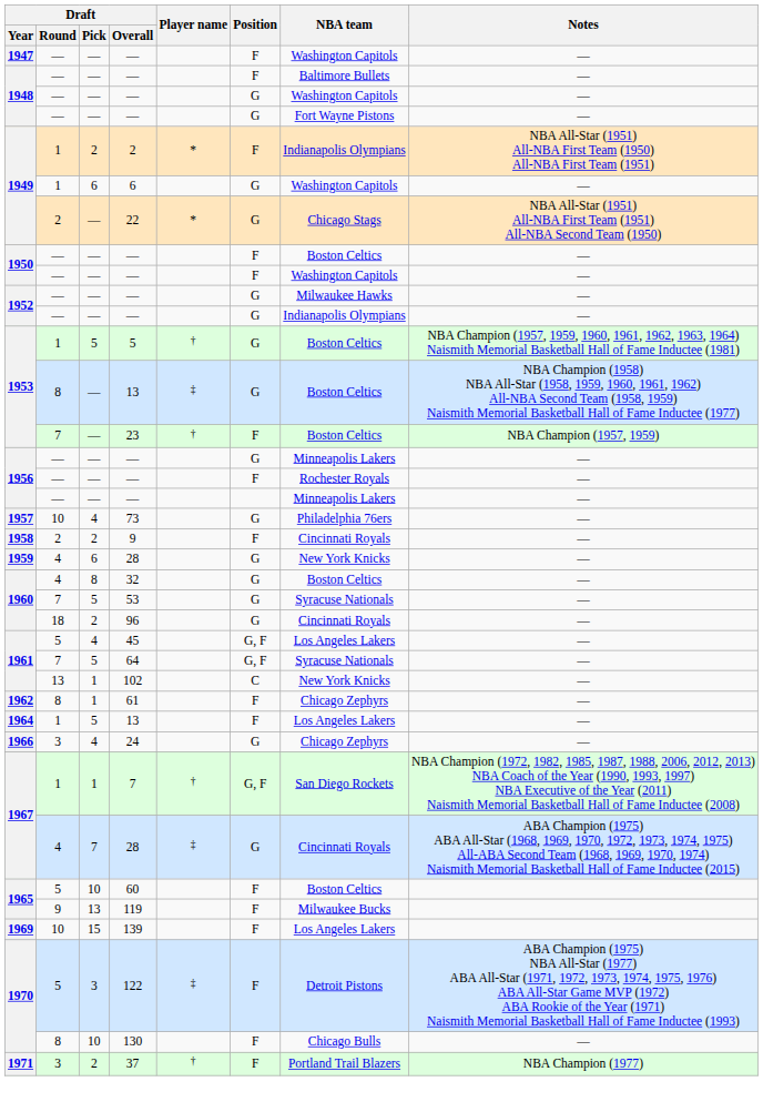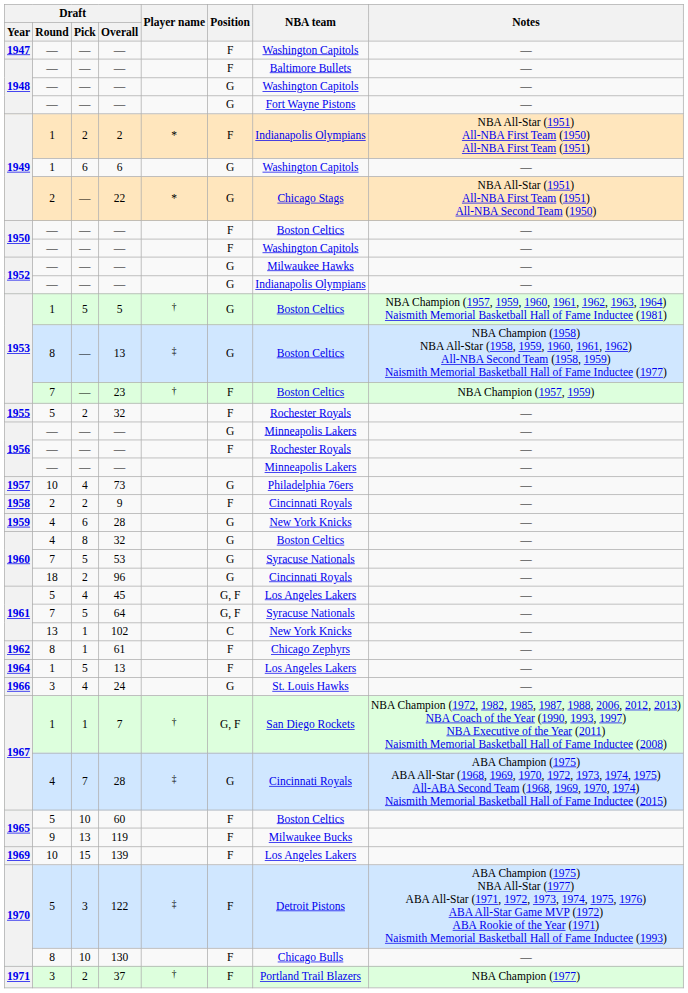+ row: 1955 | 5 | 2 | 32 | F | Rochester Royals | —
24 | NBA team: Chicago Zephyrs -> St. Louis Hawks
